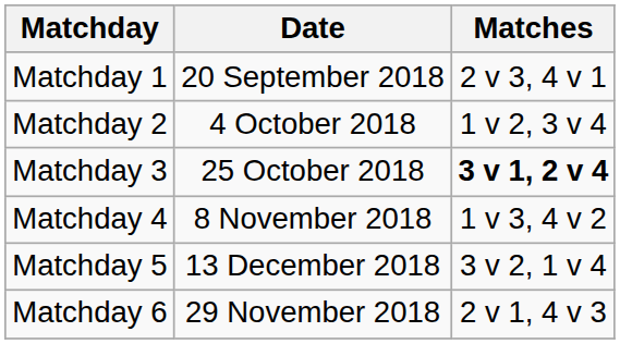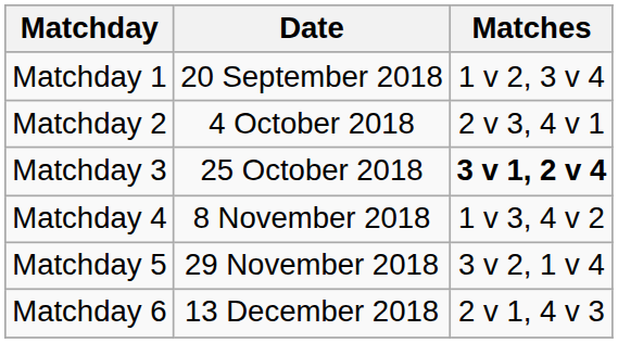Matchday 1 | Matches: 2 v 3, 4 v 1 -> 1 v 2, 3 v 4
Matchday 2 | Matches: 1 v 2, 3 v 4 -> 2 v 3, 4 v 1
Matchday 5 | Date: 13 December 2018 -> 29 November 2018
Matchday 6 | Date: 29 November 2018 -> 13 December 2018
